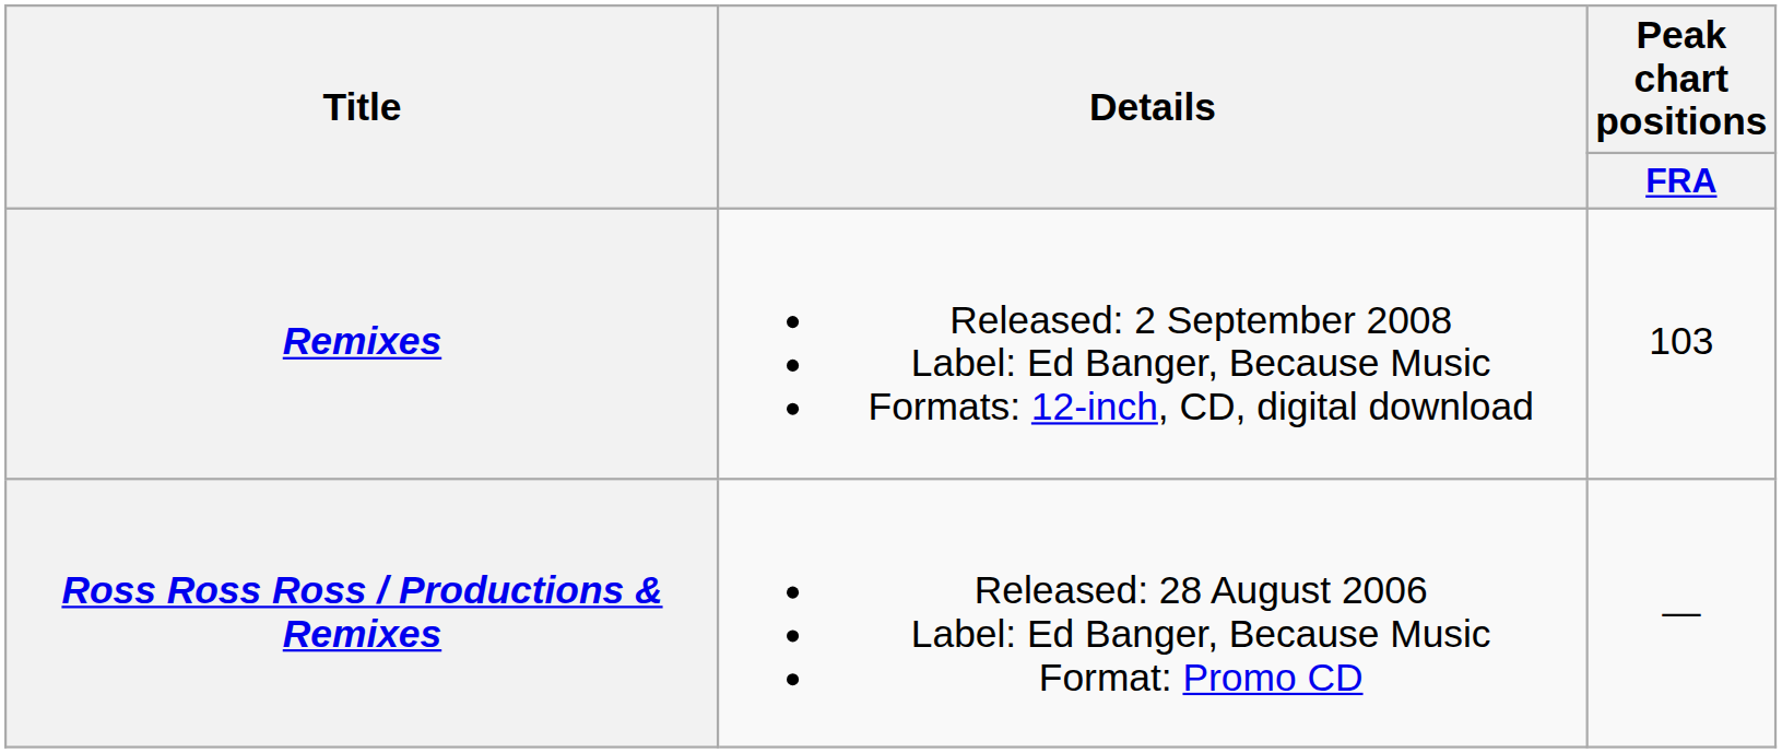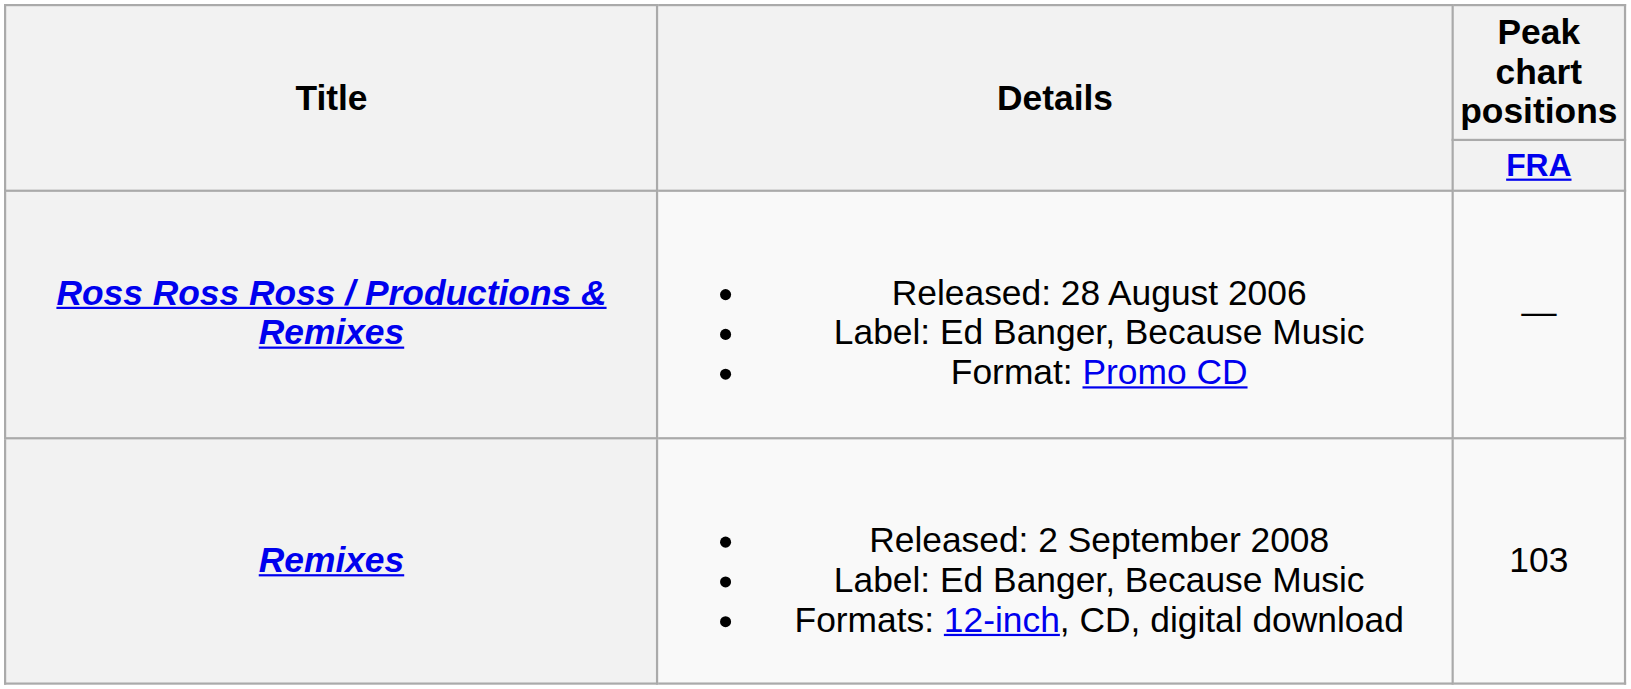rows swapped: Ross Ross Ross / Productions & Remixes <-> Remixes
